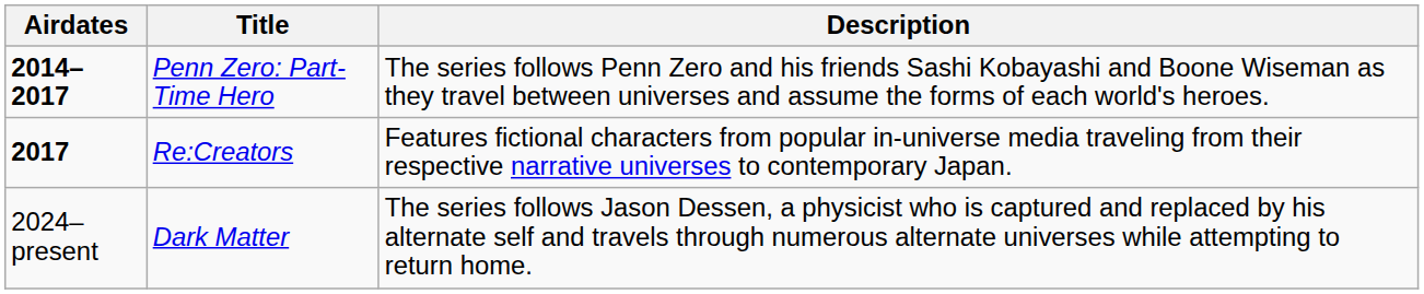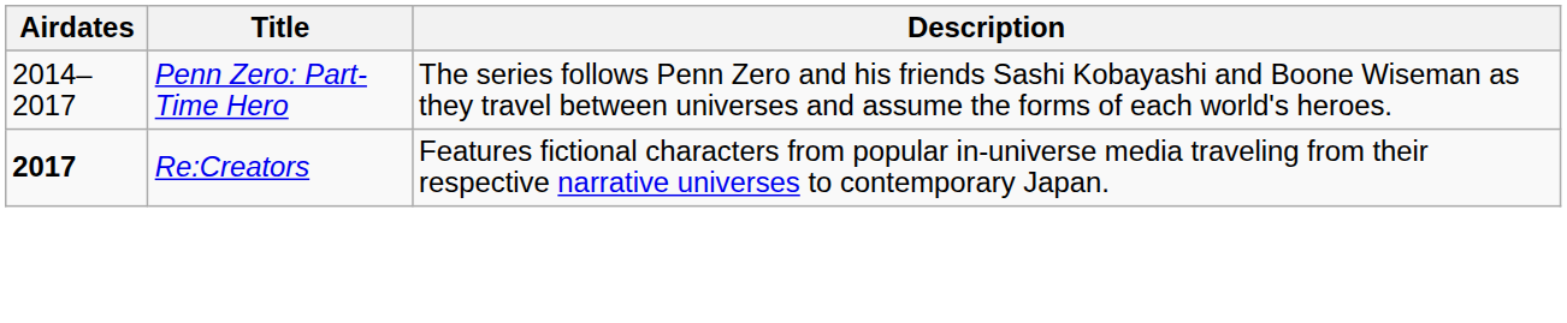Penn Zero: Part-Time Hero | Airdates: bold -> normal
- row: 2024–present | Dark Matter | The series follows Jason Dessen, a physicist who is captured and replaced by his alternate self and travels through numerous alternate universes while attempting to return home.
